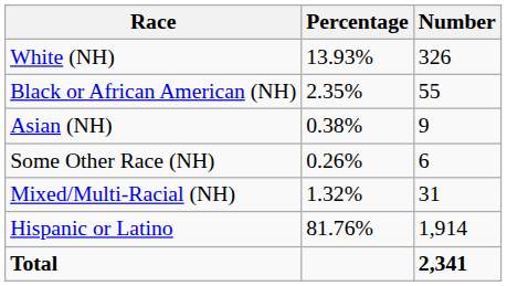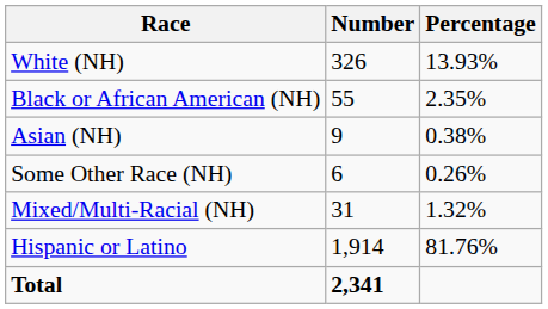columns swapped: Number <-> Percentage
